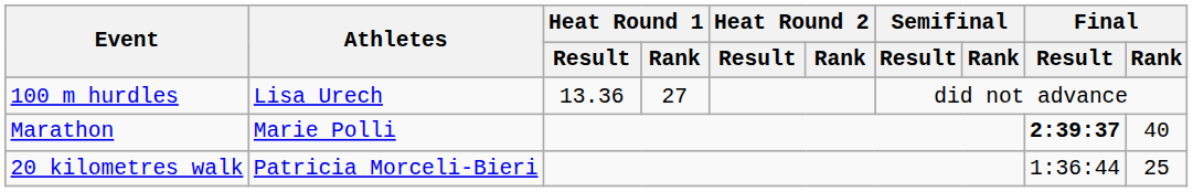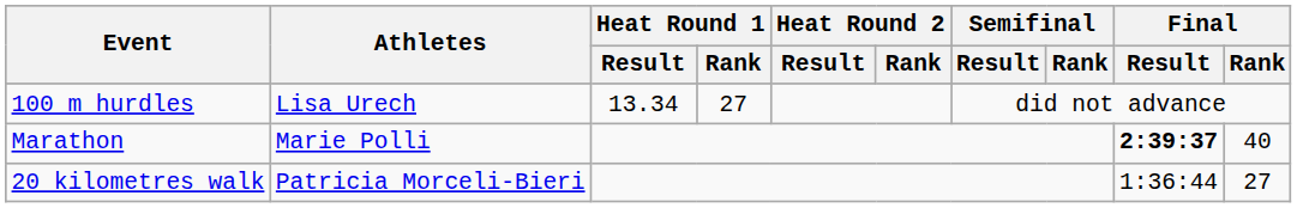100 m hurdles | Heat Round 1 / Result: 13.36 -> 13.34
20 kilometres walk | Final / Rank: 25 -> 27
